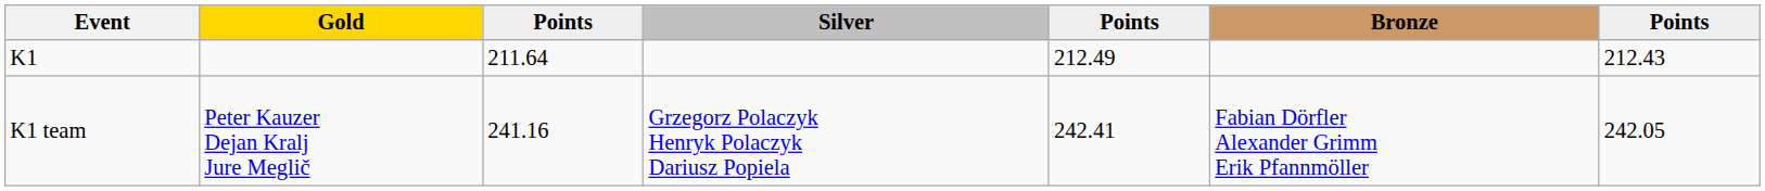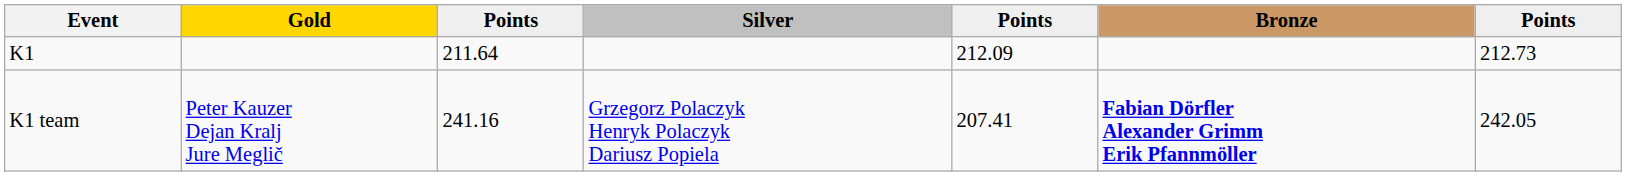K1 | column 5: 212.49 -> 212.09
K1 | column 7: 212.43 -> 212.73
K1 team | column 5: 242.41 -> 207.41
K1 team | Bronze: normal -> bold
